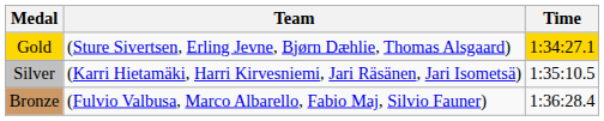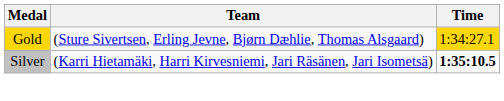Silver | Time: normal -> bold
- row: Bronze | (Fulvio Valbusa, Marco Albarello, Fabio Maj, Silvio Fauner) | 1:36:28.4
